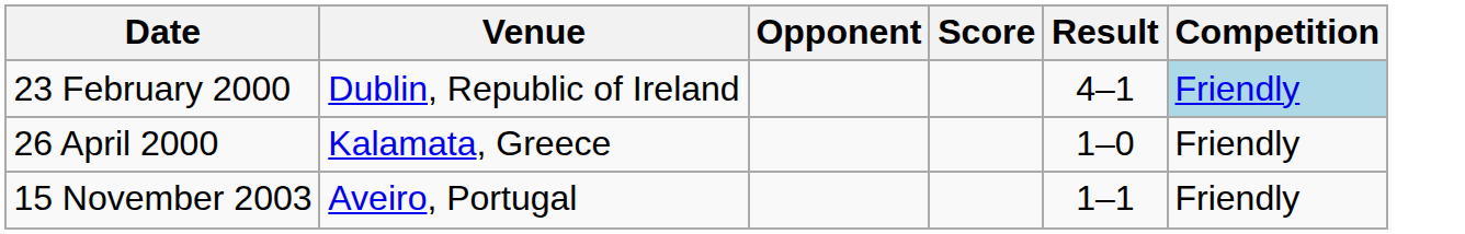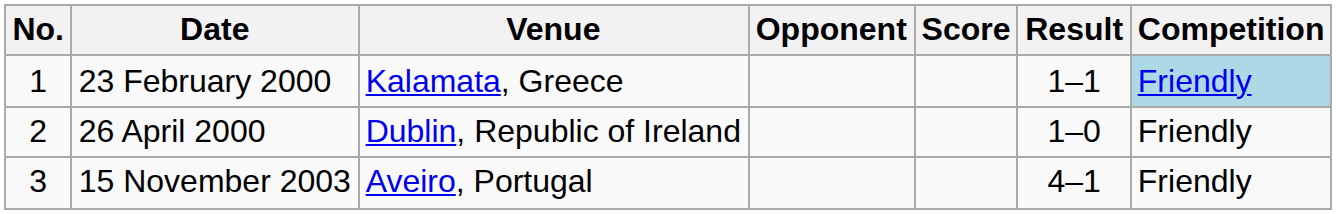+ column: No. | 1 | 2 | 3
23 February 2000 | Venue: Dublin, Republic of Ireland -> Kalamata, Greece
23 February 2000 | Result: 4–1 -> 1–1
26 April 2000 | Venue: Kalamata, Greece -> Dublin, Republic of Ireland
15 November 2003 | Result: 1–1 -> 4–1
